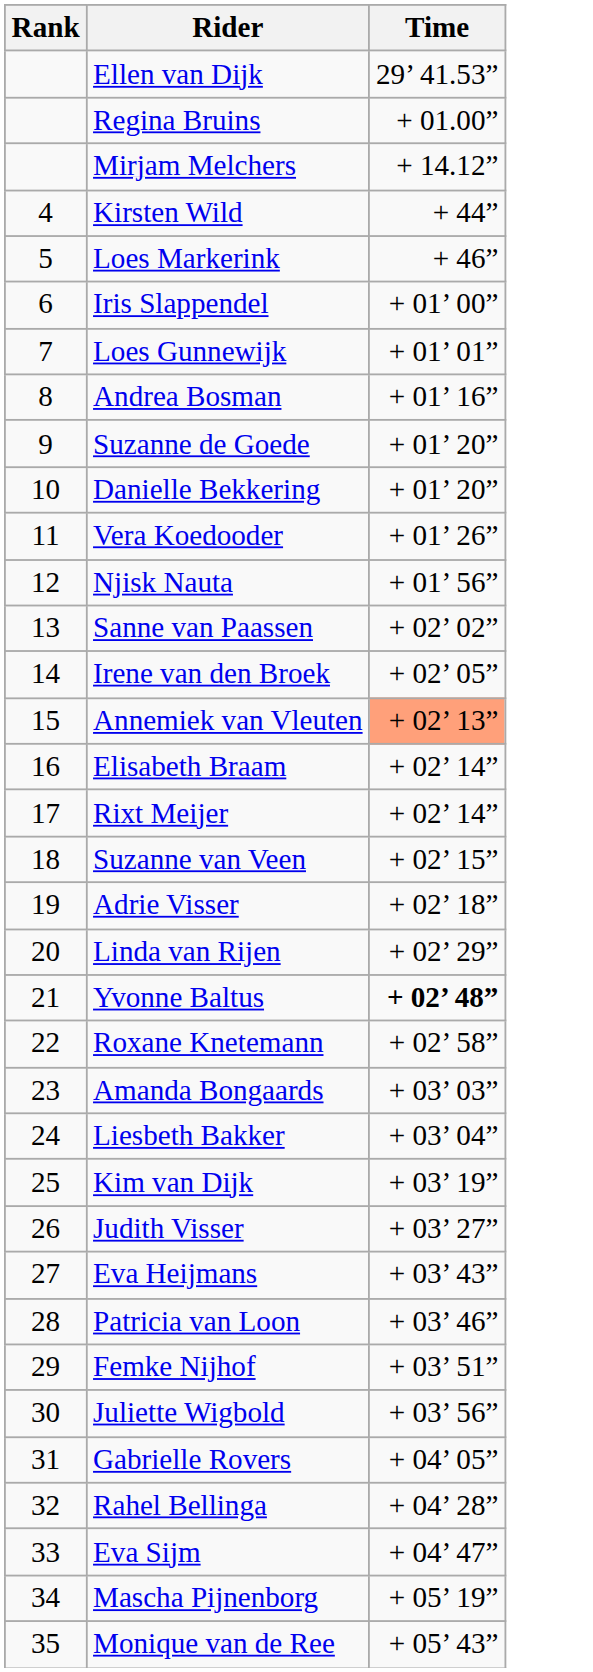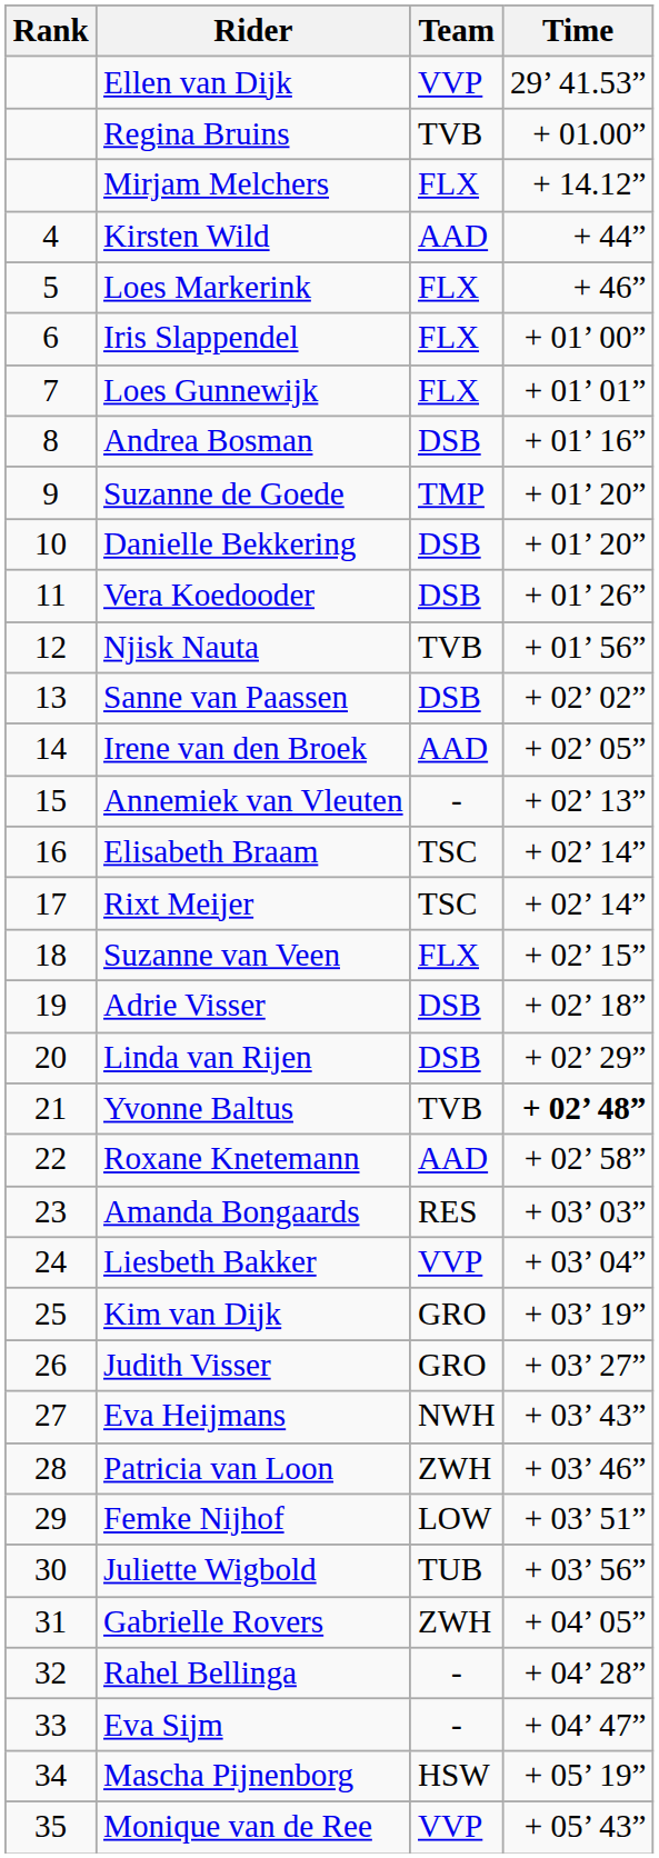+ column: Team | VVP | TVB | FLX | AAD | FLX | FLX | FLX | DSB | TMP | DSB | DSB | TVB | DSB | AAD | - | TSC | TSC | FLX | DSB | DSB | TVB | AAD | RES | VVP | GRO | GRO | NWH | ZWH | LOW | TUB | ZWH | - | - | HSW | VVP
Annemiek van Vleuten | Time: lightsalmon background -> no background
